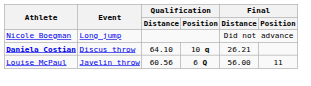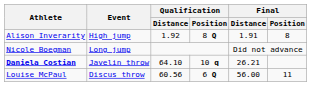+ row: Alison Inverarity | High jump | 1.92 | 8 Q | 1.91 | 8
Daniela Costian | Event: Discus throw -> Javelin throw
Louise McPaul | Event: Javelin throw -> Discus throw
